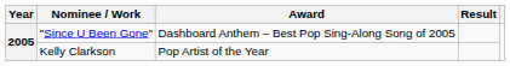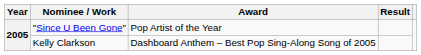"Since U Been Gone" | Award: Dashboard Anthem – Best Pop Sing-Along Song of 2005 -> Pop Artist of the Year
Kelly Clarkson | Award: Pop Artist of the Year -> Dashboard Anthem – Best Pop Sing-Along Song of 2005
